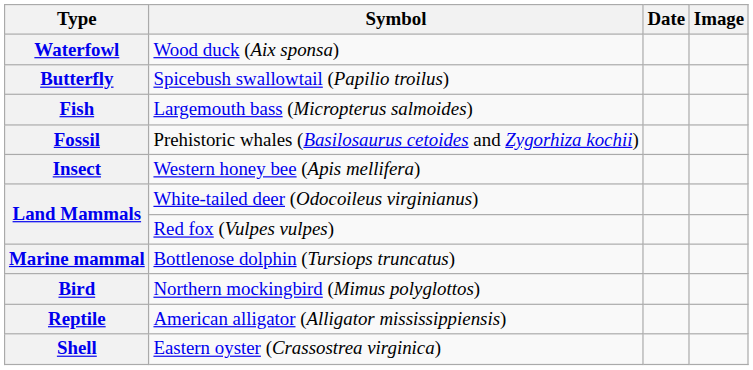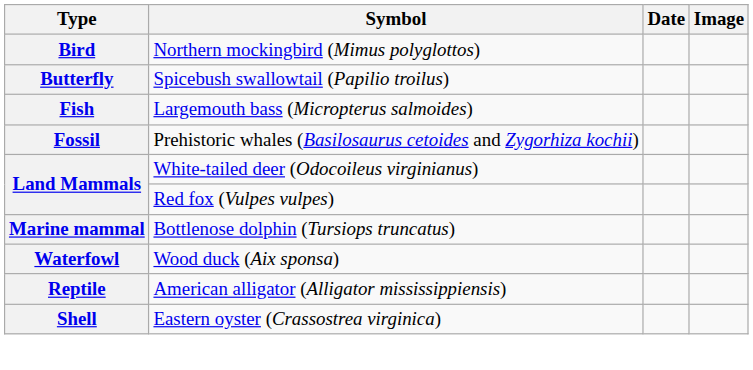rows swapped: Bird <-> Waterfowl
- row: Insect | Western honey bee (Apis mellifera)
